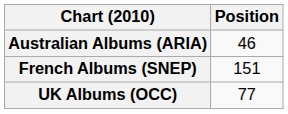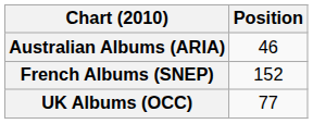French Albums (SNEP) | Position: 151 -> 152
